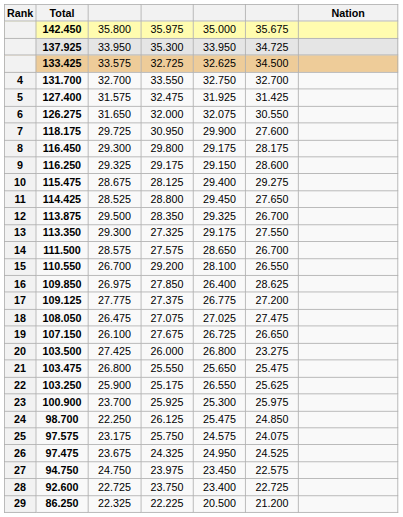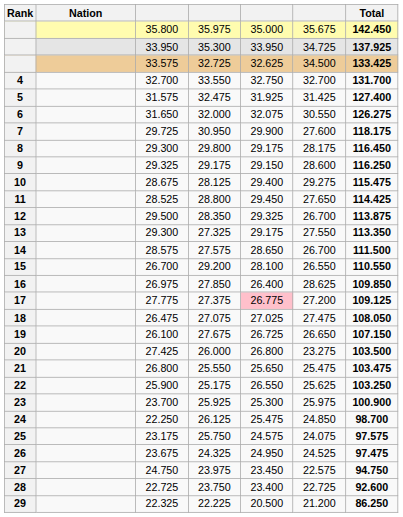columns swapped: Nation <-> Total
27.375 | column 5: no background -> pink background
